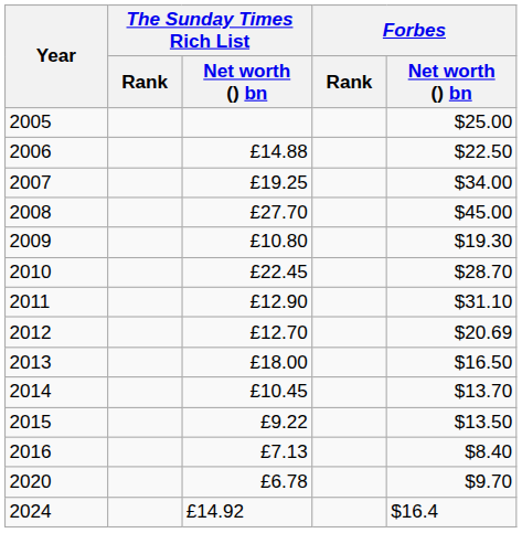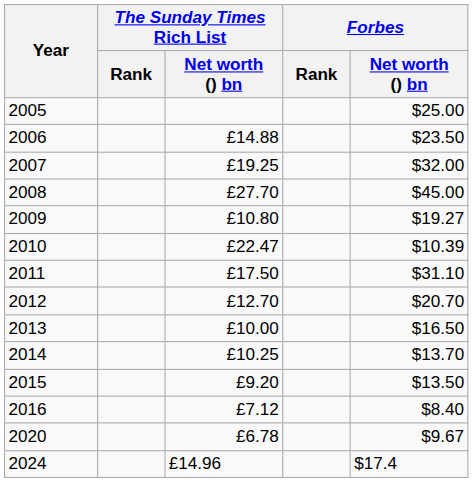2006 | Forbes / Net worth () bn: $22.50 -> $23.50
2007 | Forbes / Net worth () bn: $34.00 -> $32.00
2009 | Forbes / Net worth () bn: $19.30 -> $19.27
2010 | The Sunday Times Rich List / Net worth () bn: £22.45 -> £22.47
2010 | Forbes / Net worth () bn: $28.70 -> $10.39
2011 | The Sunday Times Rich List / Net worth () bn: £12.90 -> £17.50
2012 | Forbes / Net worth () bn: $20.69 -> $20.70
2013 | The Sunday Times Rich List / Net worth () bn: £18.00 -> £10.00
2014 | The Sunday Times Rich List / Net worth () bn: £10.45 -> £10.25
2015 | The Sunday Times Rich List / Net worth () bn: £9.22 -> £9.20
2016 | The Sunday Times Rich List / Net worth () bn: £7.13 -> £7.12
2020 | Forbes / Net worth () bn: $9.70 -> $9.67
2024 | The Sunday Times Rich List / Net worth () bn: £14.92 -> £14.96
2024 | Forbes / Net worth () bn: $16.4 -> $17.4
